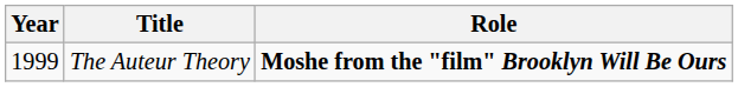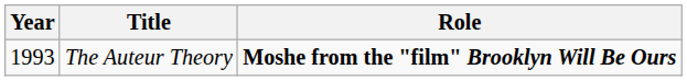The Auteur Theory | Year: 1999 -> 1993
